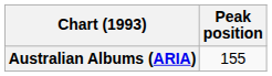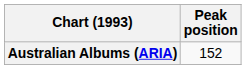Australian Albums (ARIA) | Peak position: 155 -> 152
